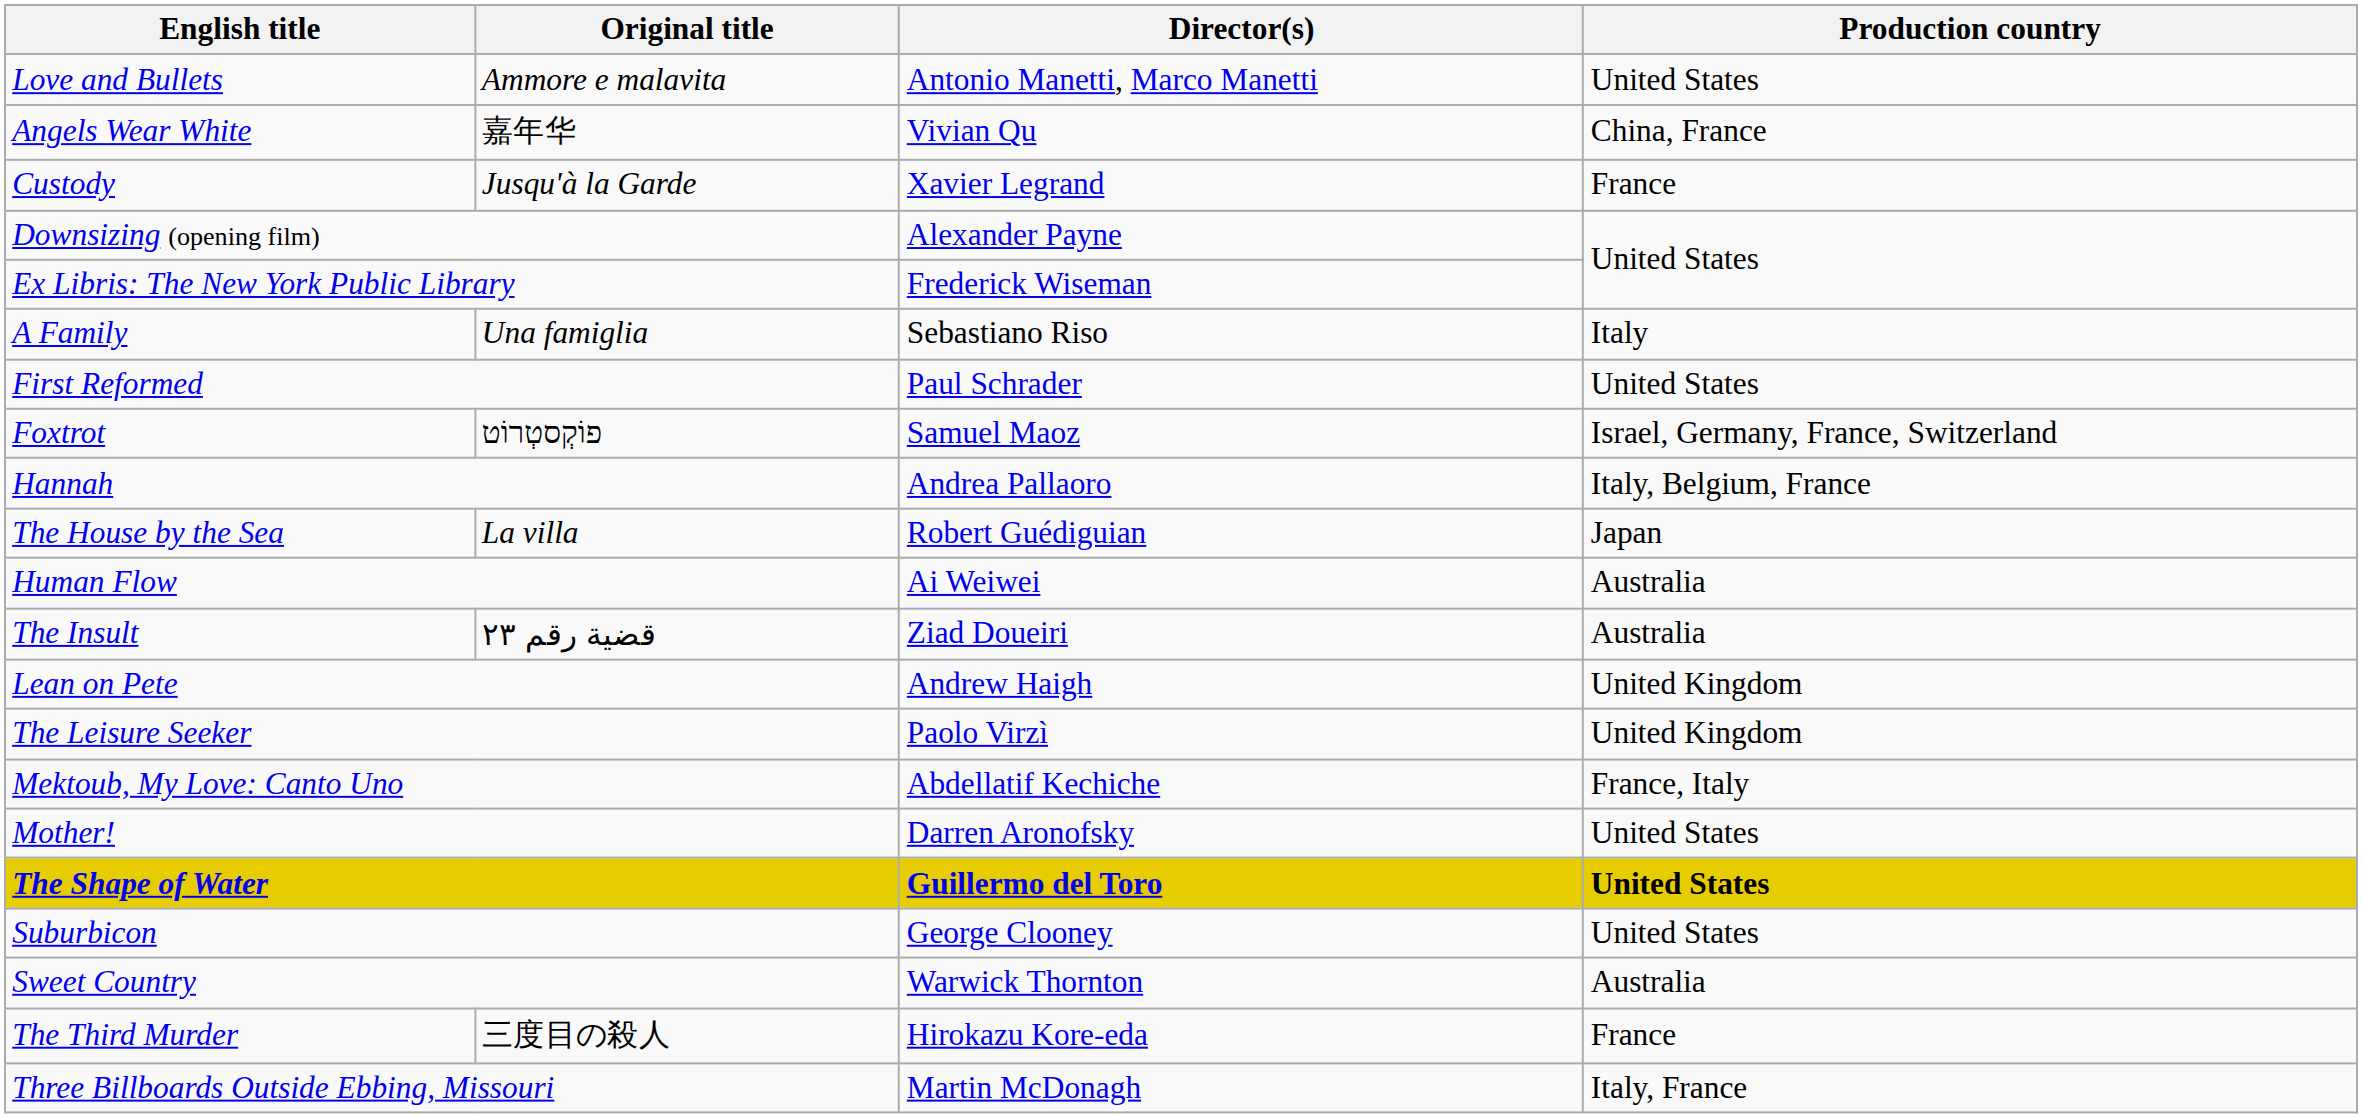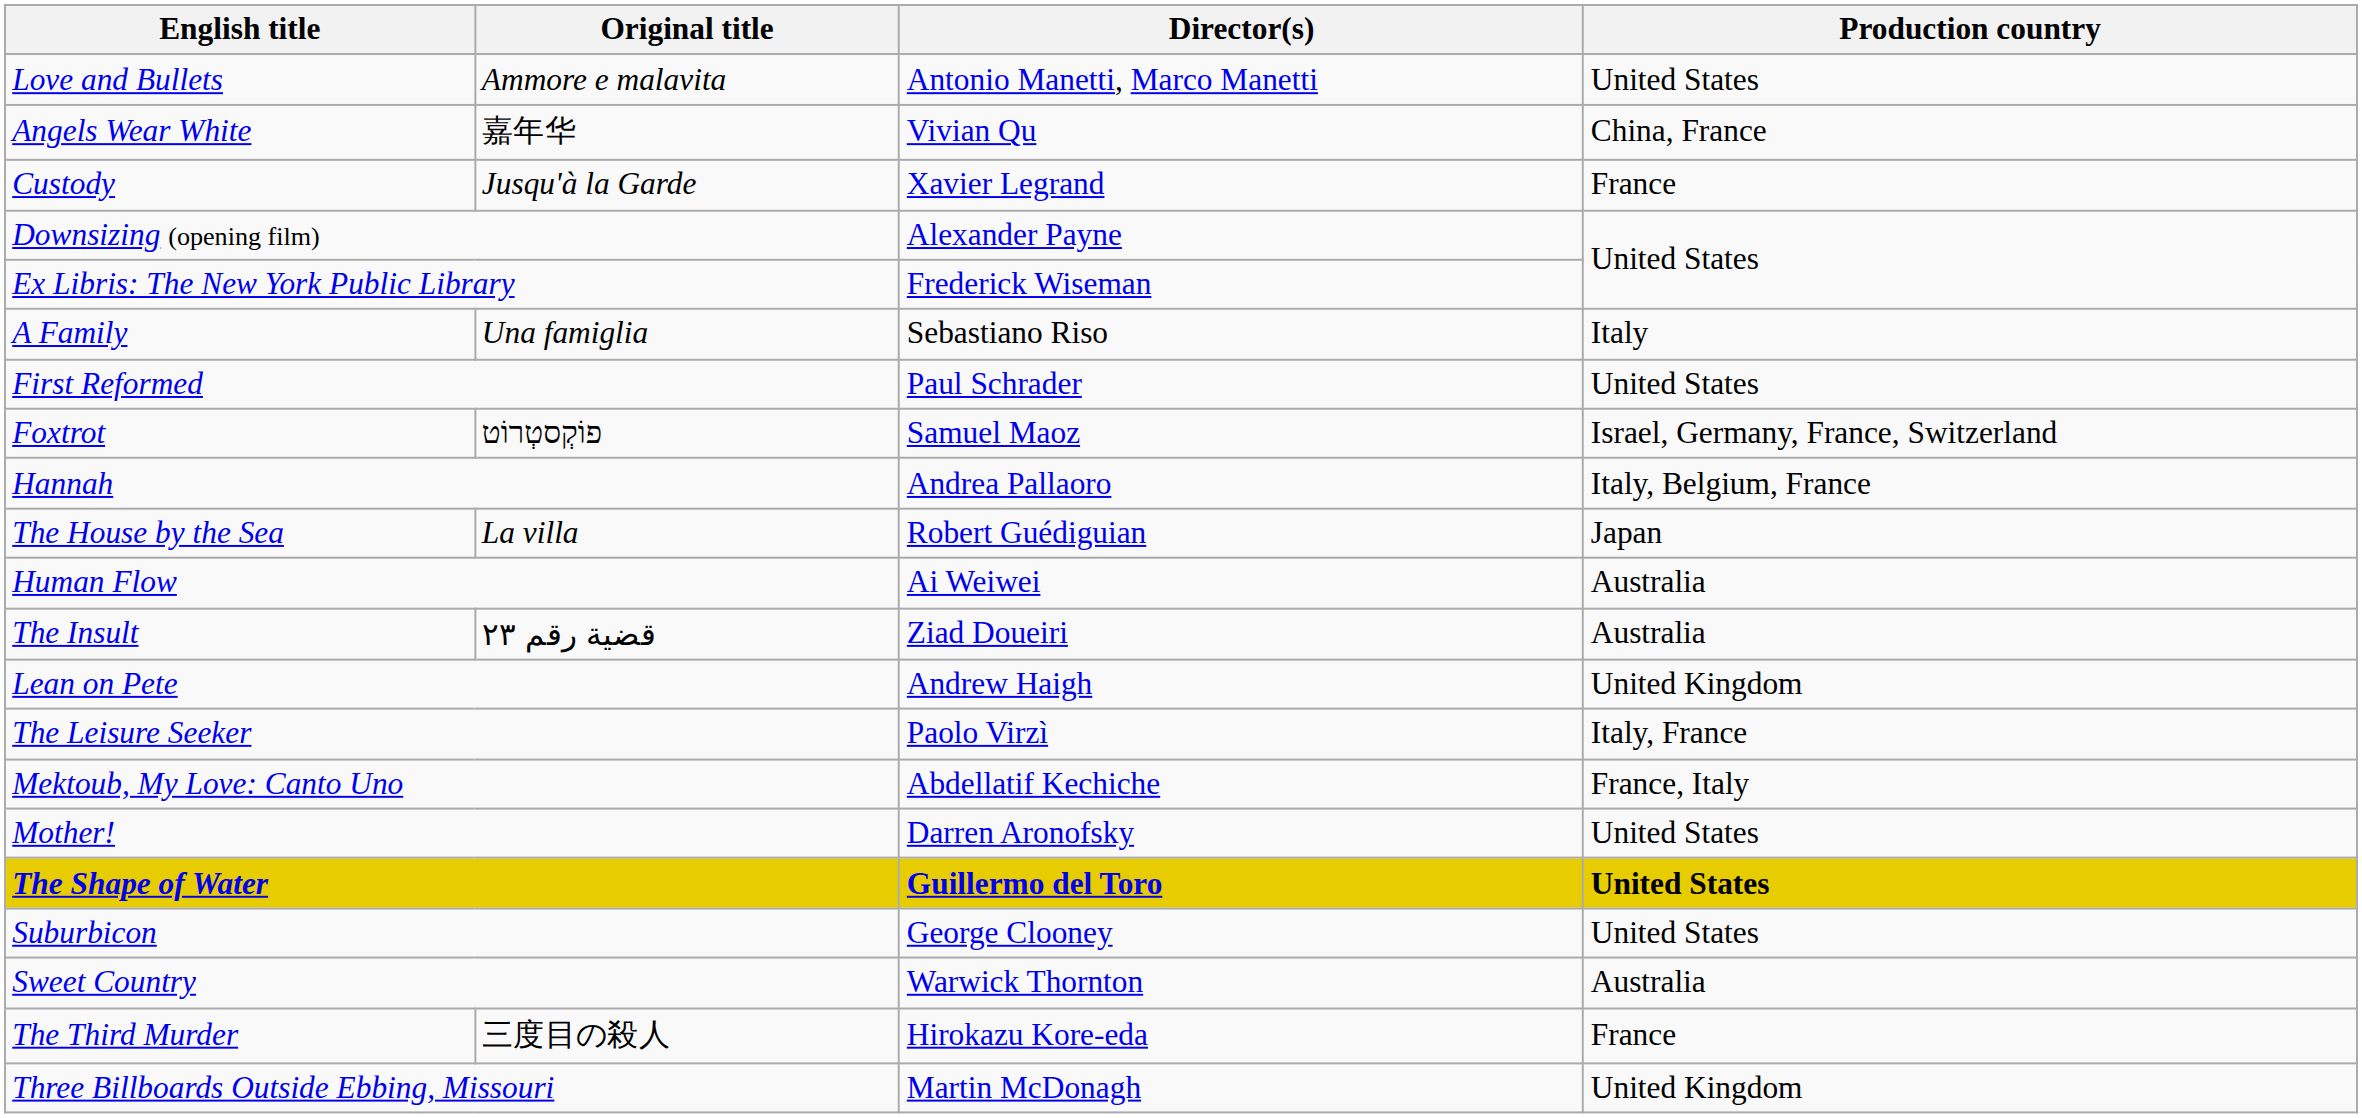The Leisure Seeker | Production country: United Kingdom -> Italy, France
Three Billboards Outside Ebbing, Missouri | Production country: Italy, France -> United Kingdom
